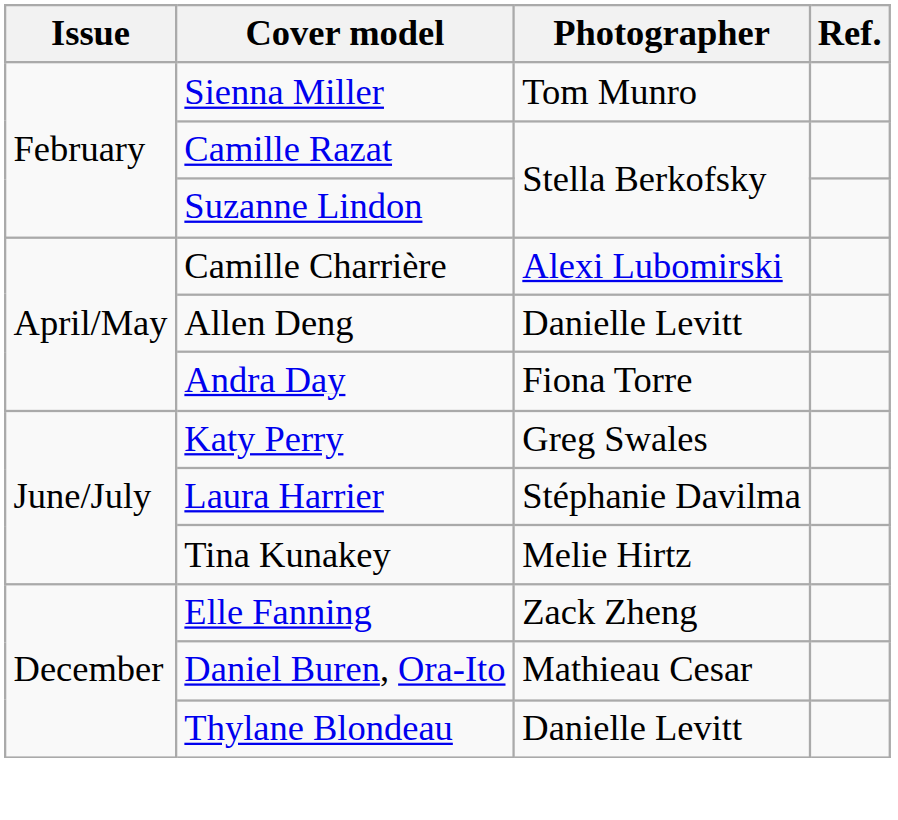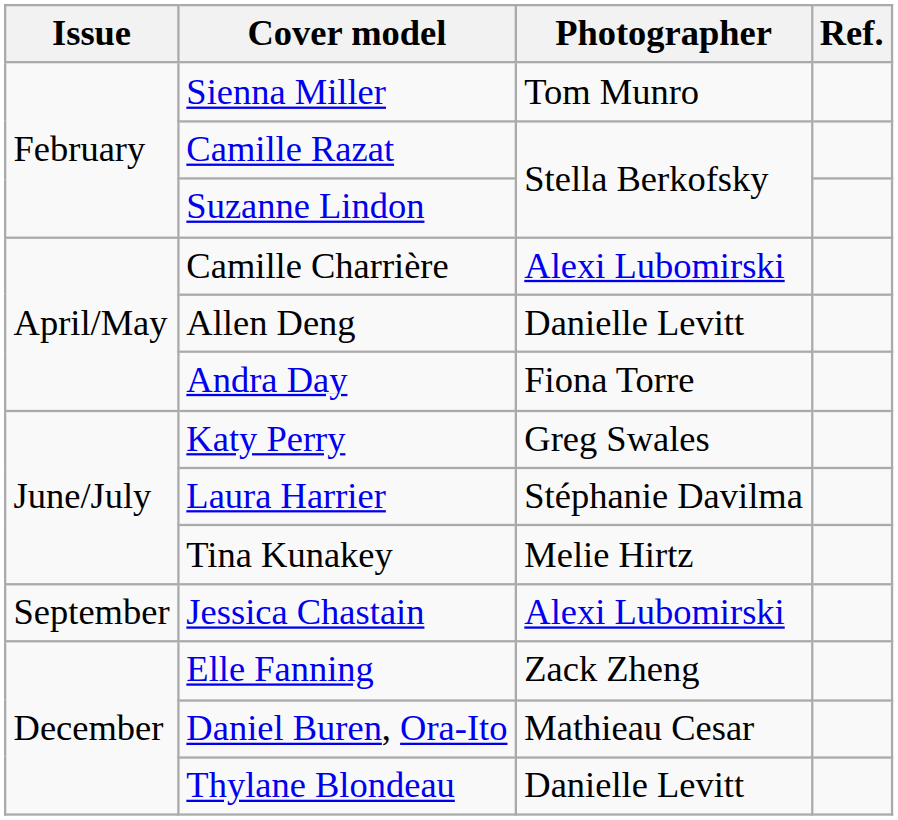+ row: September | Jessica Chastain | Alexi Lubomirski
